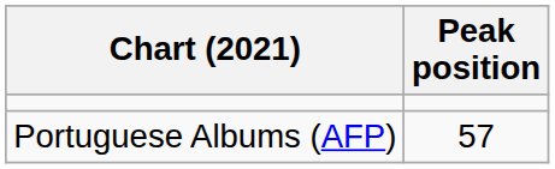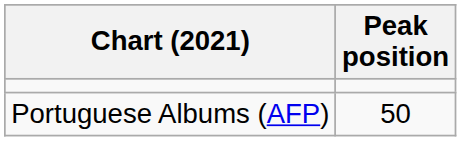Portuguese Albums (AFP) | Peak position: 57 -> 50
